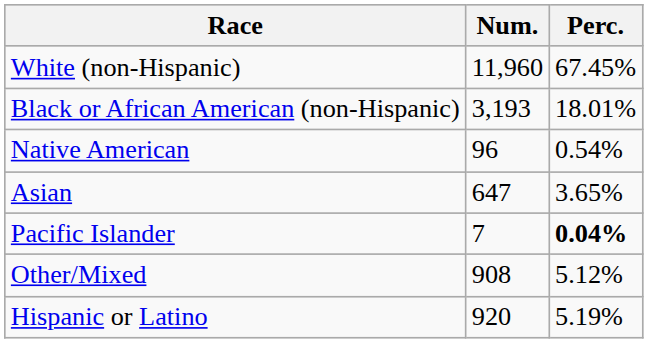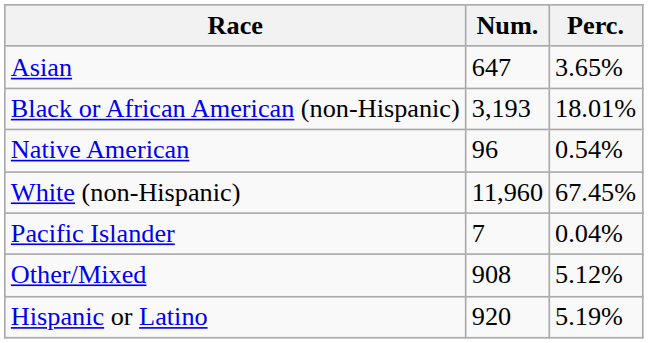rows swapped: White (non-Hispanic) <-> Asian
Pacific Islander | Perc.: bold -> normal
